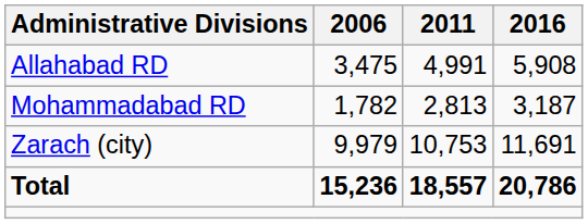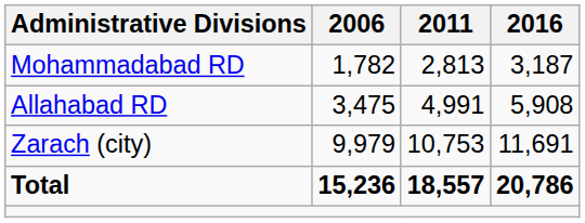rows swapped: Allahabad RD <-> Mohammadabad RD
